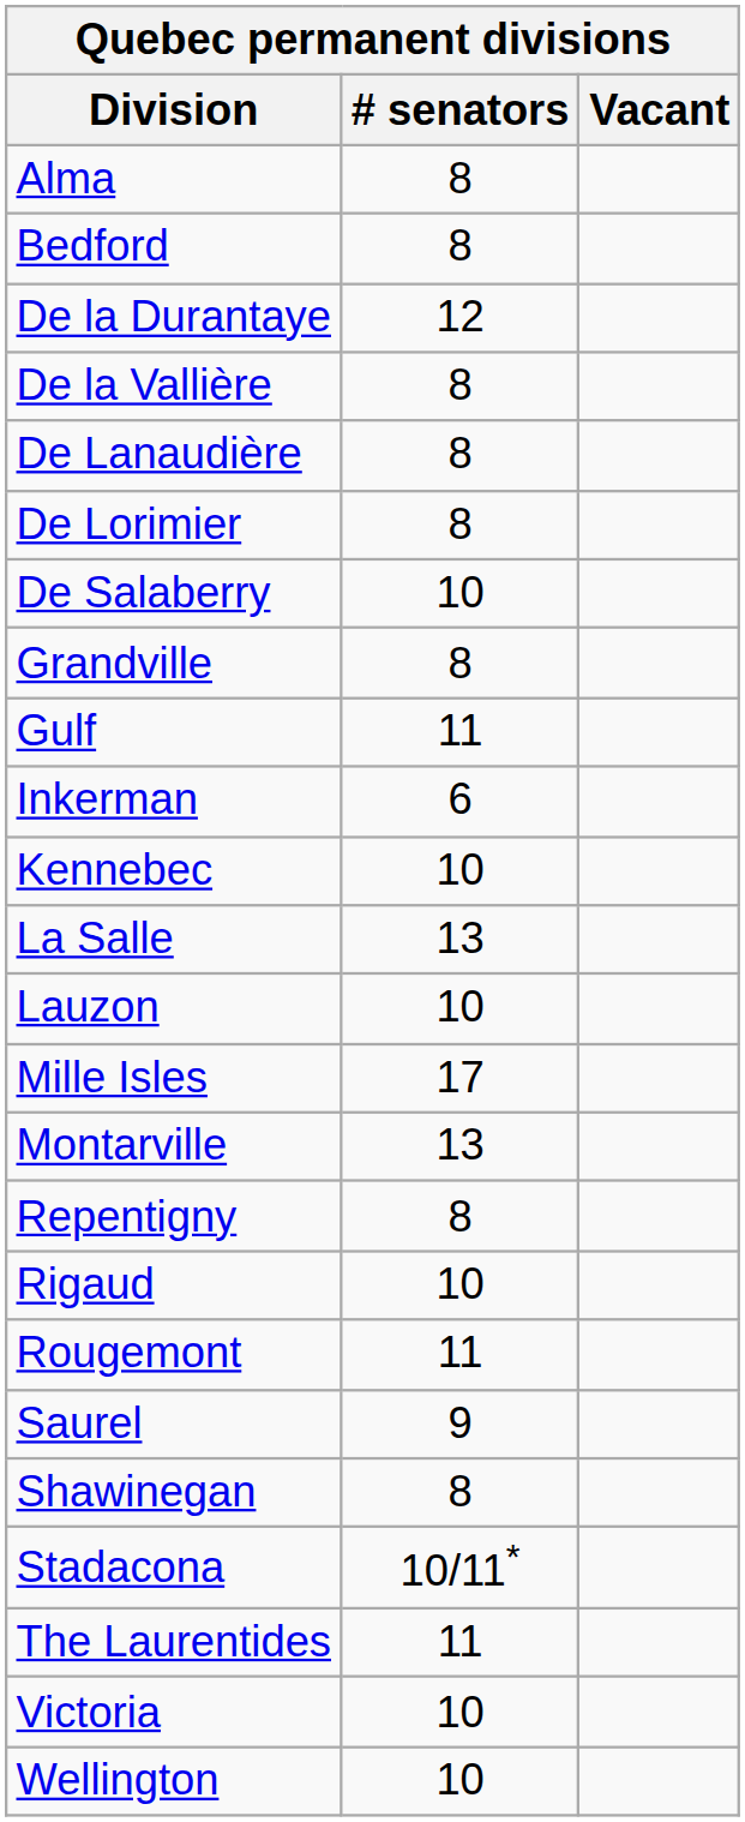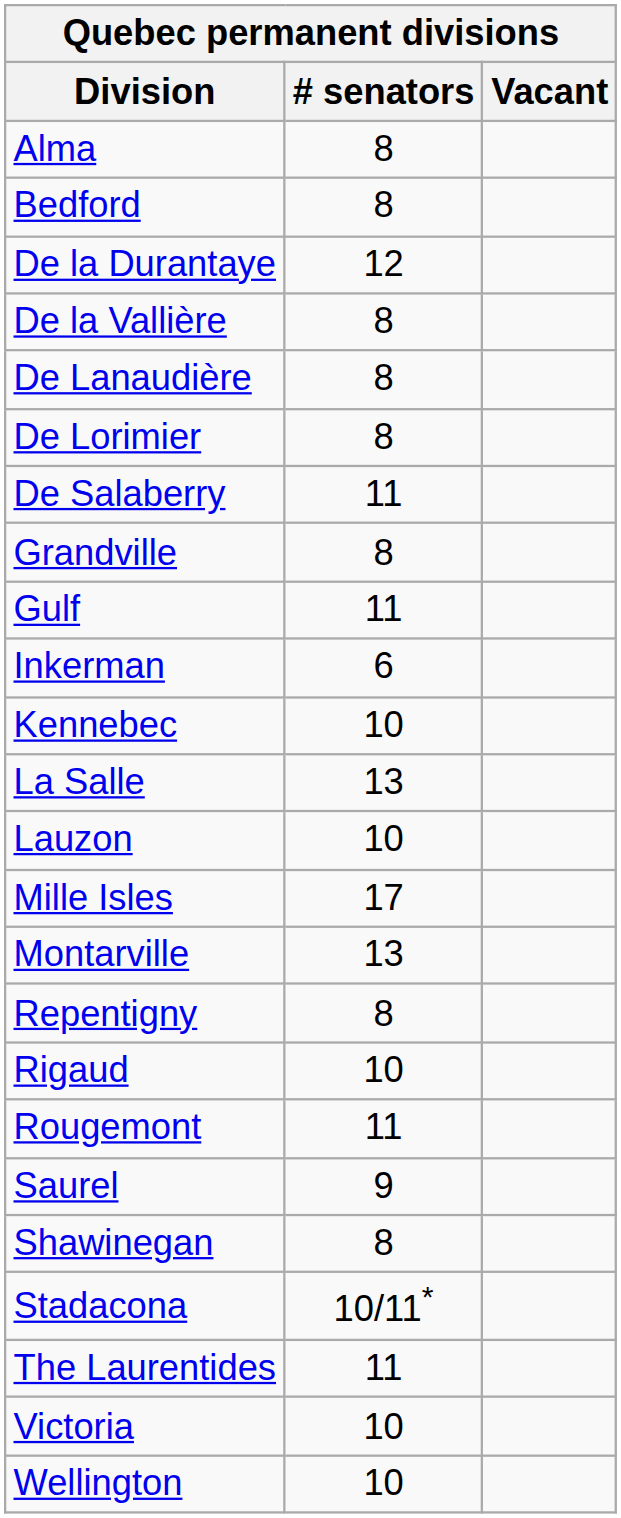De Salaberry | # senators: 10 -> 11
